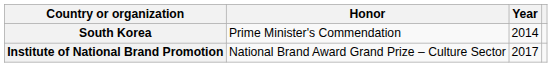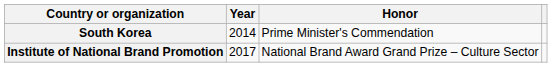columns swapped: Year <-> Honor
